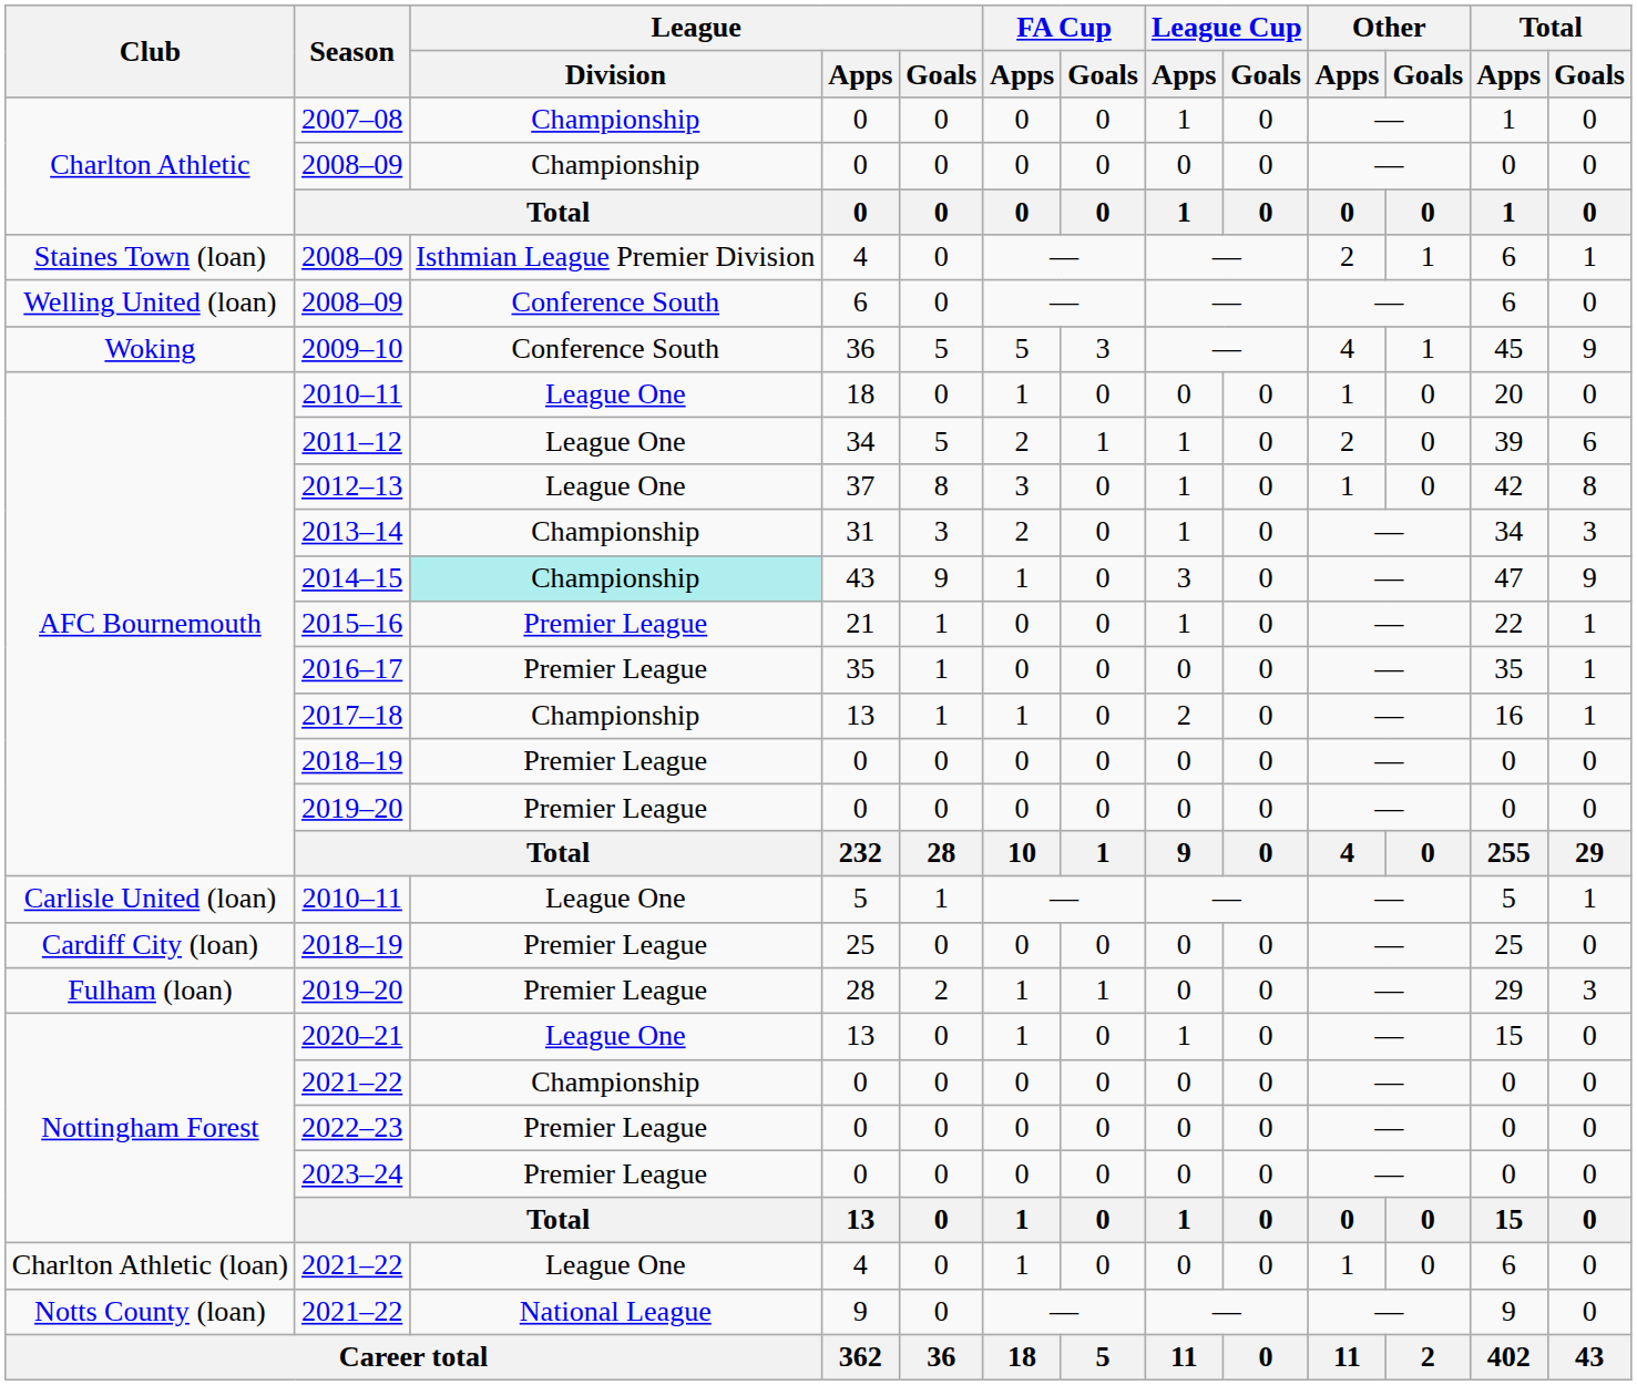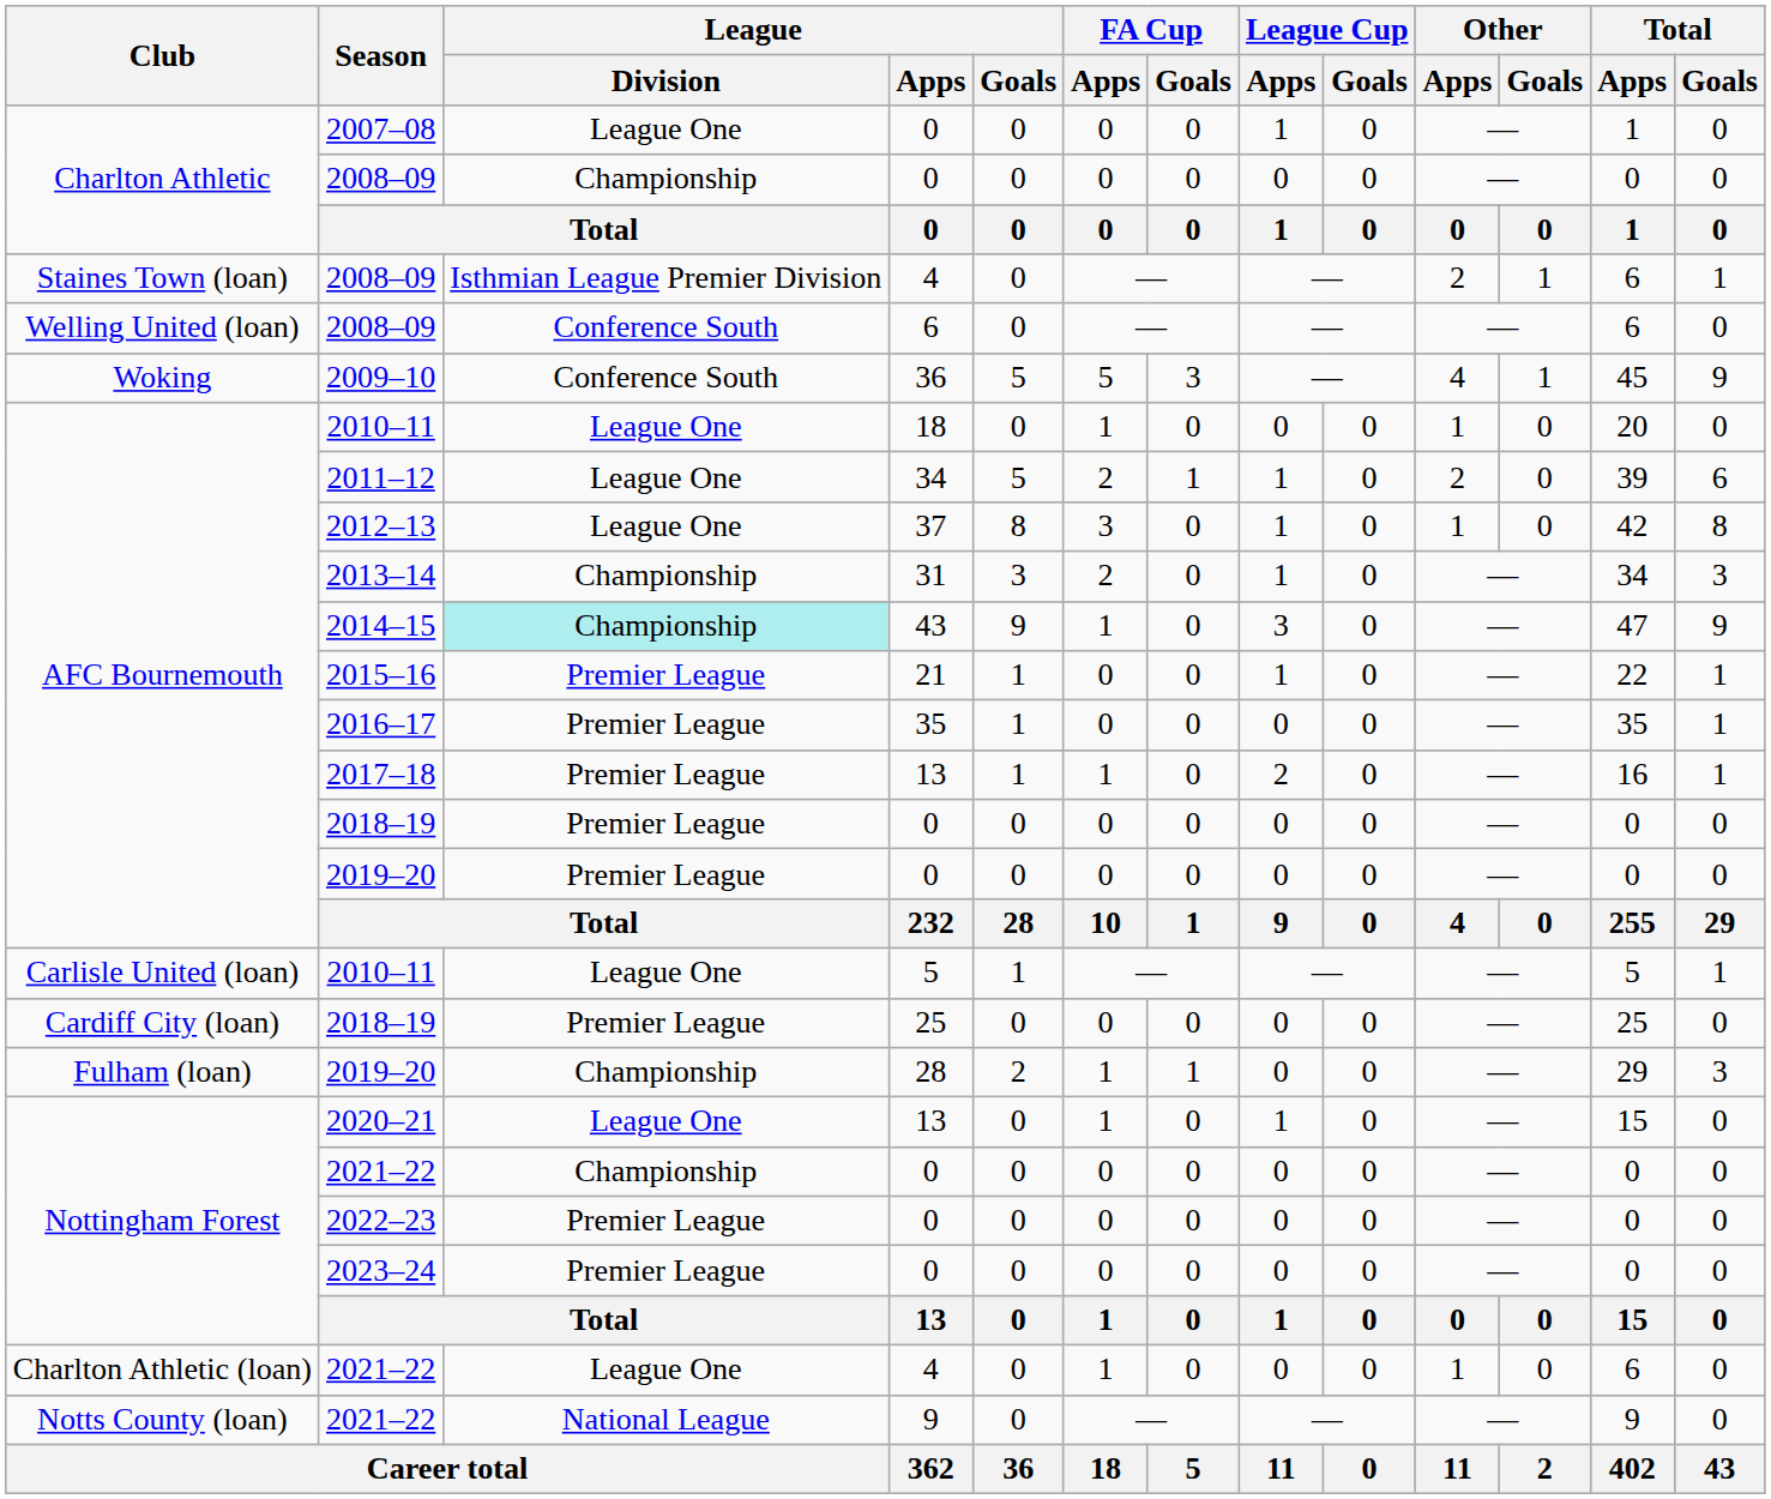2007–08 | League / Division: Championship -> League One
2017–18 | League / Division: Championship -> Premier League
2019–20 / 28 | League / Division: Premier League -> Championship
